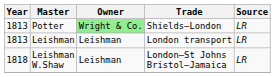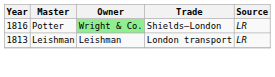Potter | Year: 1813 -> 1816
- row: 1818 | Leishman W.Shaw | Leishman | London–St Johns Bristol–Jamaica | LR
